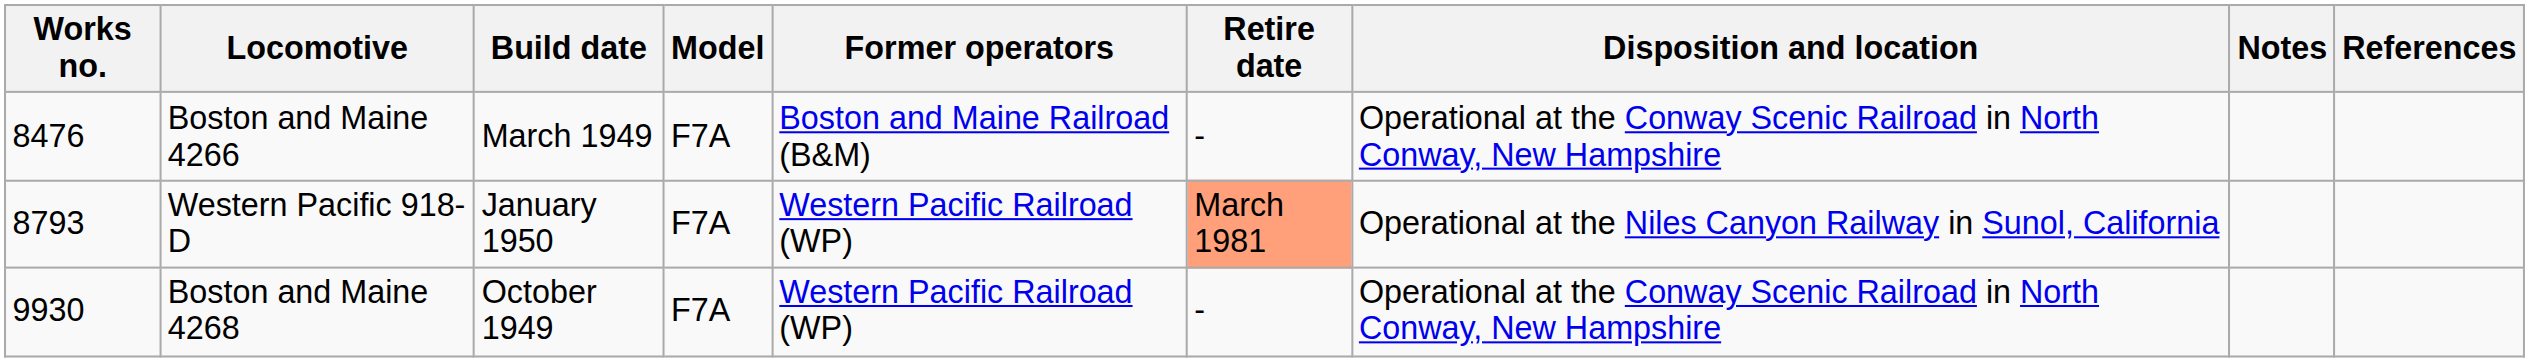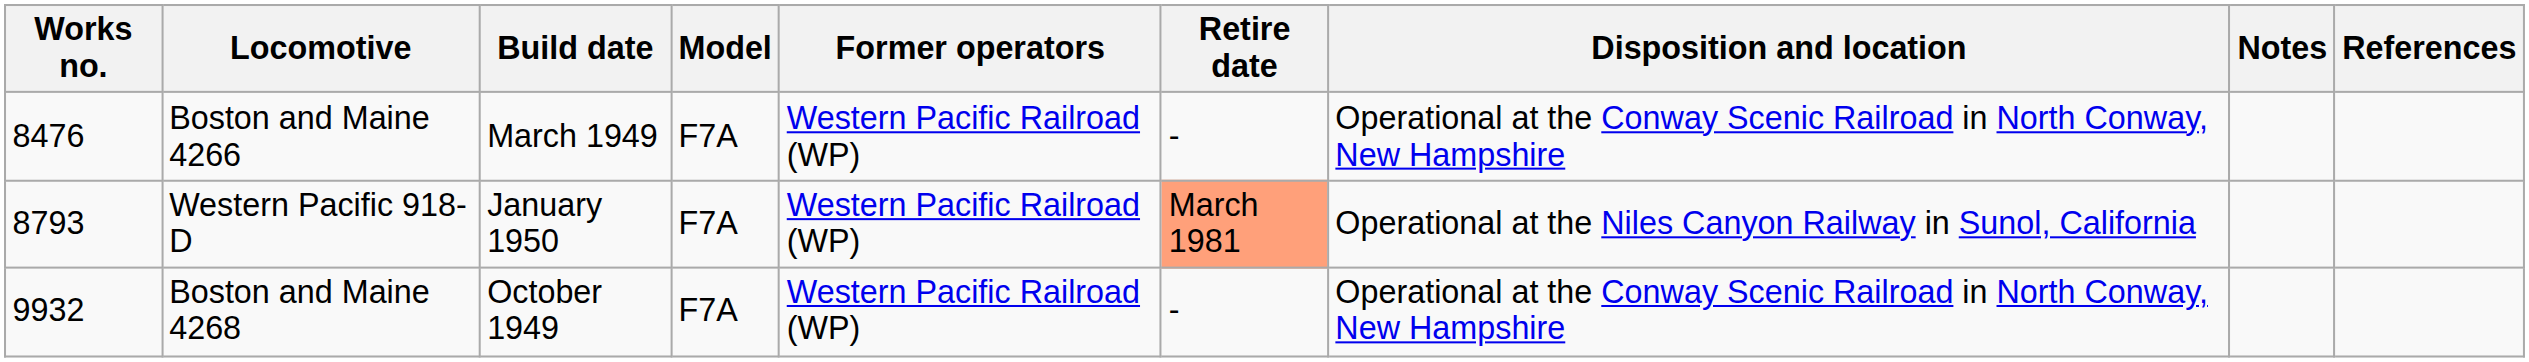Boston and Maine 4266 | Former operators: Boston and Maine Railroad (B&M) -> Western Pacific Railroad (WP)
Boston and Maine 4268 | Works no.: 9930 -> 9932
